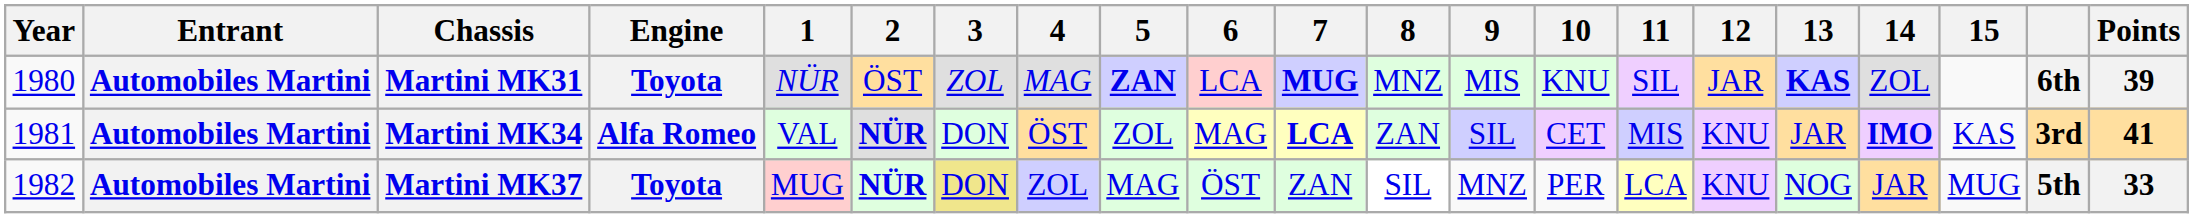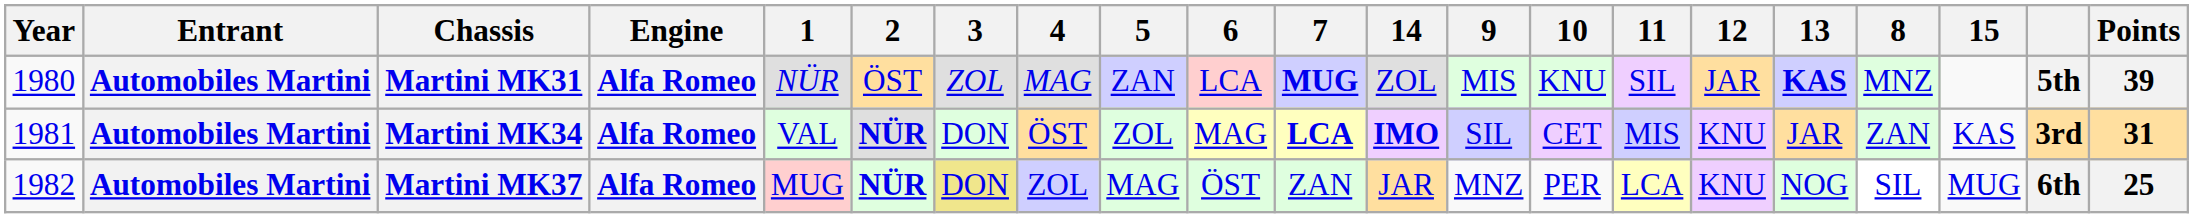columns swapped: 8 <-> 14
Martini MK31 | Engine: Toyota -> Alfa Romeo
Martini MK31 | 5: bold -> normal
Martini MK31 | column 20: 6th -> 5th
Martini MK34 | Points: 41 -> 31
Martini MK37 | Engine: Toyota -> Alfa Romeo
Martini MK37 | column 20: 5th -> 6th
Martini MK37 | Points: 33 -> 25
